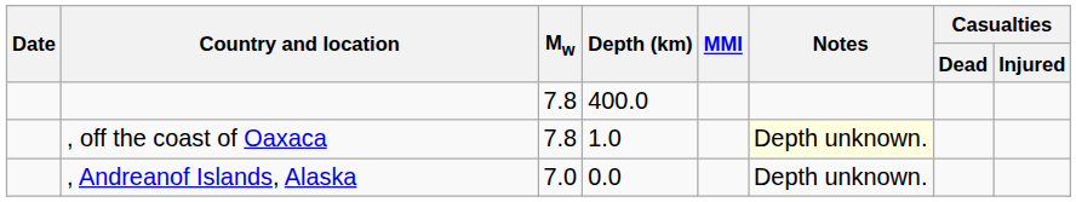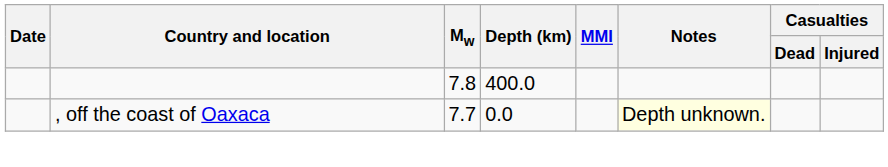, off the coast of Oaxaca | Mw: 7.8 -> 7.7
, off the coast of Oaxaca | Depth (km): 1.0 -> 0.0
- row: , Andreanof Islands, Alaska | 7.0 | 0.0 | Depth unknown.
